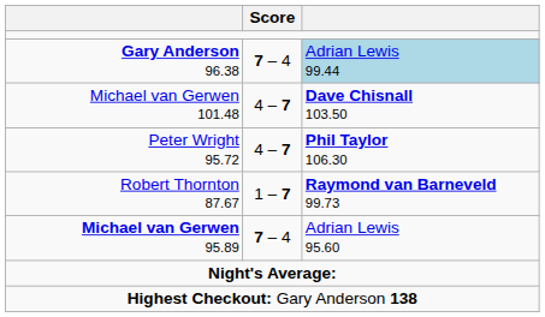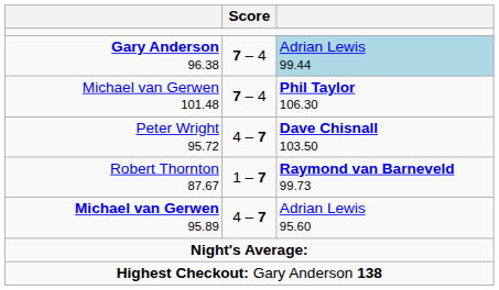Michael van Gerwen 101.48 | Score: 4 – 7 -> 7 – 4
Michael van Gerwen 101.48 | column 3: Dave Chisnall 103.50 -> Phil Taylor 106.30
Peter Wright 95.72 | column 3: Phil Taylor 106.30 -> Dave Chisnall 103.50
Michael van Gerwen 95.89 | Score: 7 – 4 -> 4 – 7
